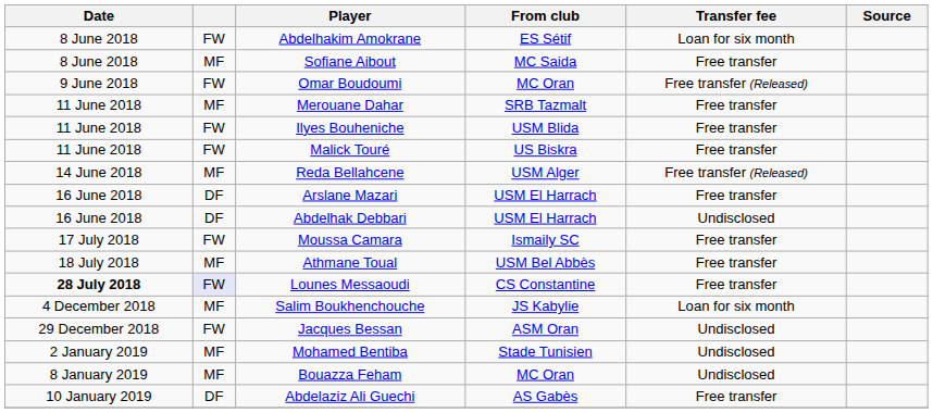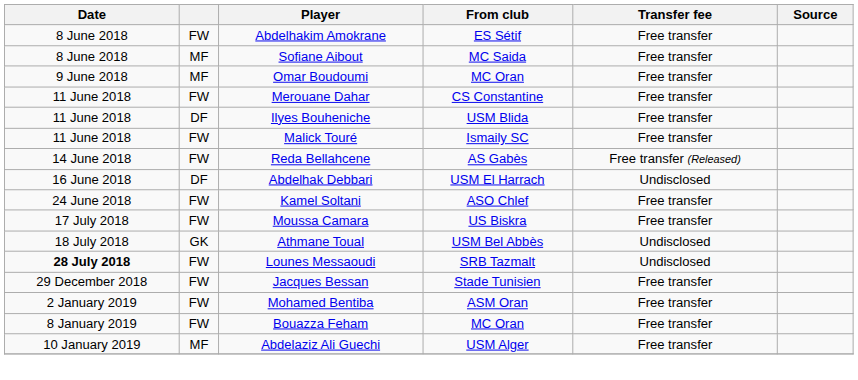Abdelhakim Amokrane | Transfer fee: Loan for six month -> Free transfer
Omar Boudoumi | column 2: FW -> MF
Omar Boudoumi | Transfer fee: Free transfer (Released) -> Free transfer
Merouane Dahar | column 2: MF -> FW
Merouane Dahar | From club: SRB Tazmalt -> CS Constantine
Ilyes Bouheniche | column 2: FW -> DF
Malick Touré | From club: US Biskra -> Ismaily SC
Reda Bellahcene | column 2: MF -> FW
Reda Bellahcene | From club: USM Alger -> AS Gabès
- row: 16 June 2018 | DF | Arslane Mazari | USM El Harrach | Free transfer
+ row: 24 June 2018 | FW | Kamel Soltani | ASO Chlef | Free transfer
Moussa Camara | From club: Ismaily SC -> US Biskra
Athmane Toual | column 2: MF -> GK
Athmane Toual | Transfer fee: Free transfer -> Undisclosed
Lounes Messaoudi | column 2: lavender background -> no background
Lounes Messaoudi | From club: CS Constantine -> SRB Tazmalt
Lounes Messaoudi | Transfer fee: Free transfer -> Undisclosed
- row: 4 December 2018 | MF | Salim Boukhenchouche | JS Kabylie | Loan for six month
Jacques Bessan | From club: ASM Oran -> Stade Tunisien
Jacques Bessan | Transfer fee: Undisclosed -> Free transfer
Mohamed Bentiba | column 2: MF -> FW
Mohamed Bentiba | From club: Stade Tunisien -> ASM Oran
Mohamed Bentiba | Transfer fee: Undisclosed -> Free transfer
Bouazza Feham | column 2: MF -> FW
Bouazza Feham | Transfer fee: Undisclosed -> Free transfer
Abdelaziz Ali Guechi | column 2: DF -> MF
Abdelaziz Ali Guechi | From club: AS Gabès -> USM Alger
